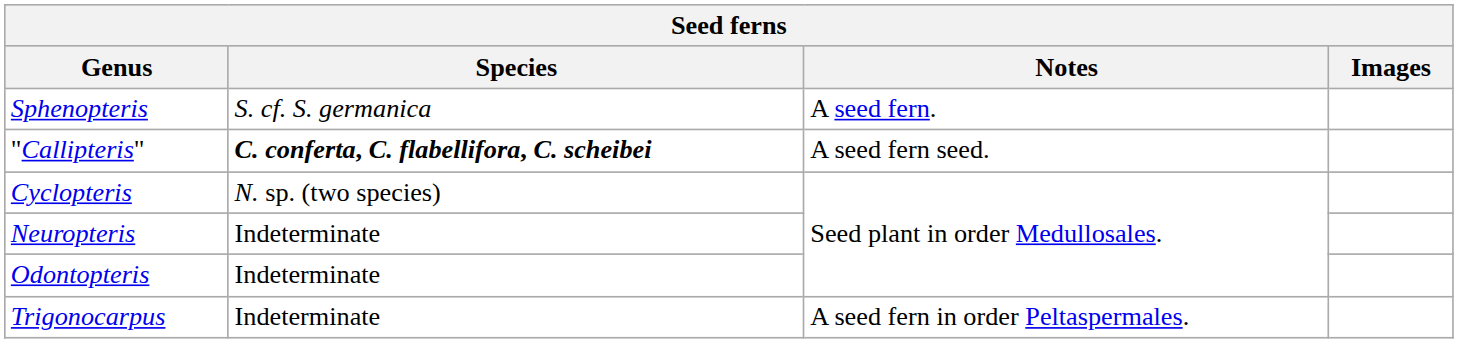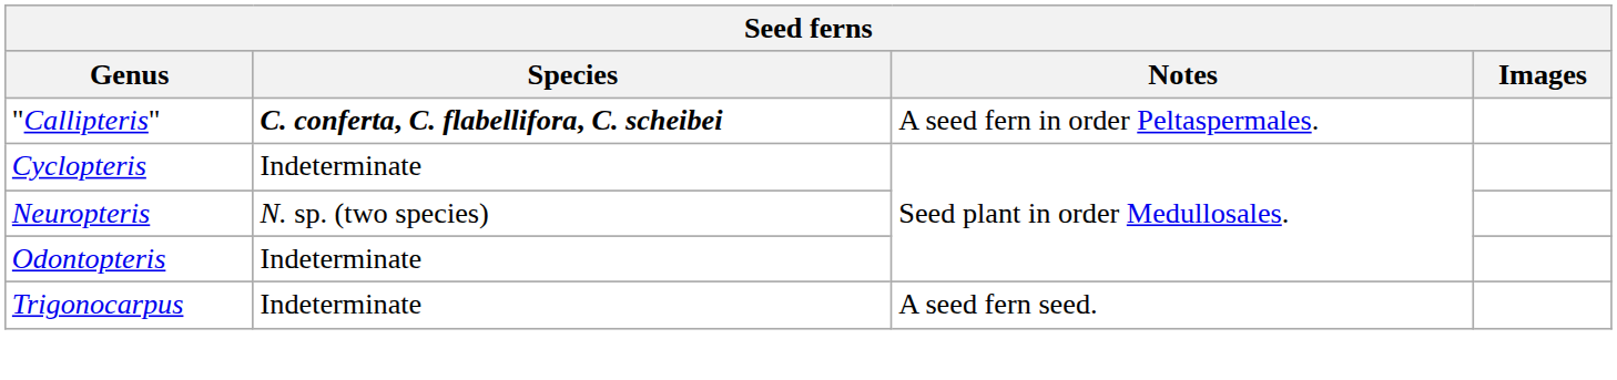- row: Sphenopteris | S. cf. S. germanica | A seed fern.
"Callipteris" | Notes: A seed fern seed. -> A seed fern in order Peltaspermales.
Cyclopteris | Species: N. sp. (two species) -> Indeterminate
Neuropteris | Species: Indeterminate -> N. sp. (two species)
Trigonocarpus | Notes: A seed fern in order Peltaspermales. -> A seed fern seed.
